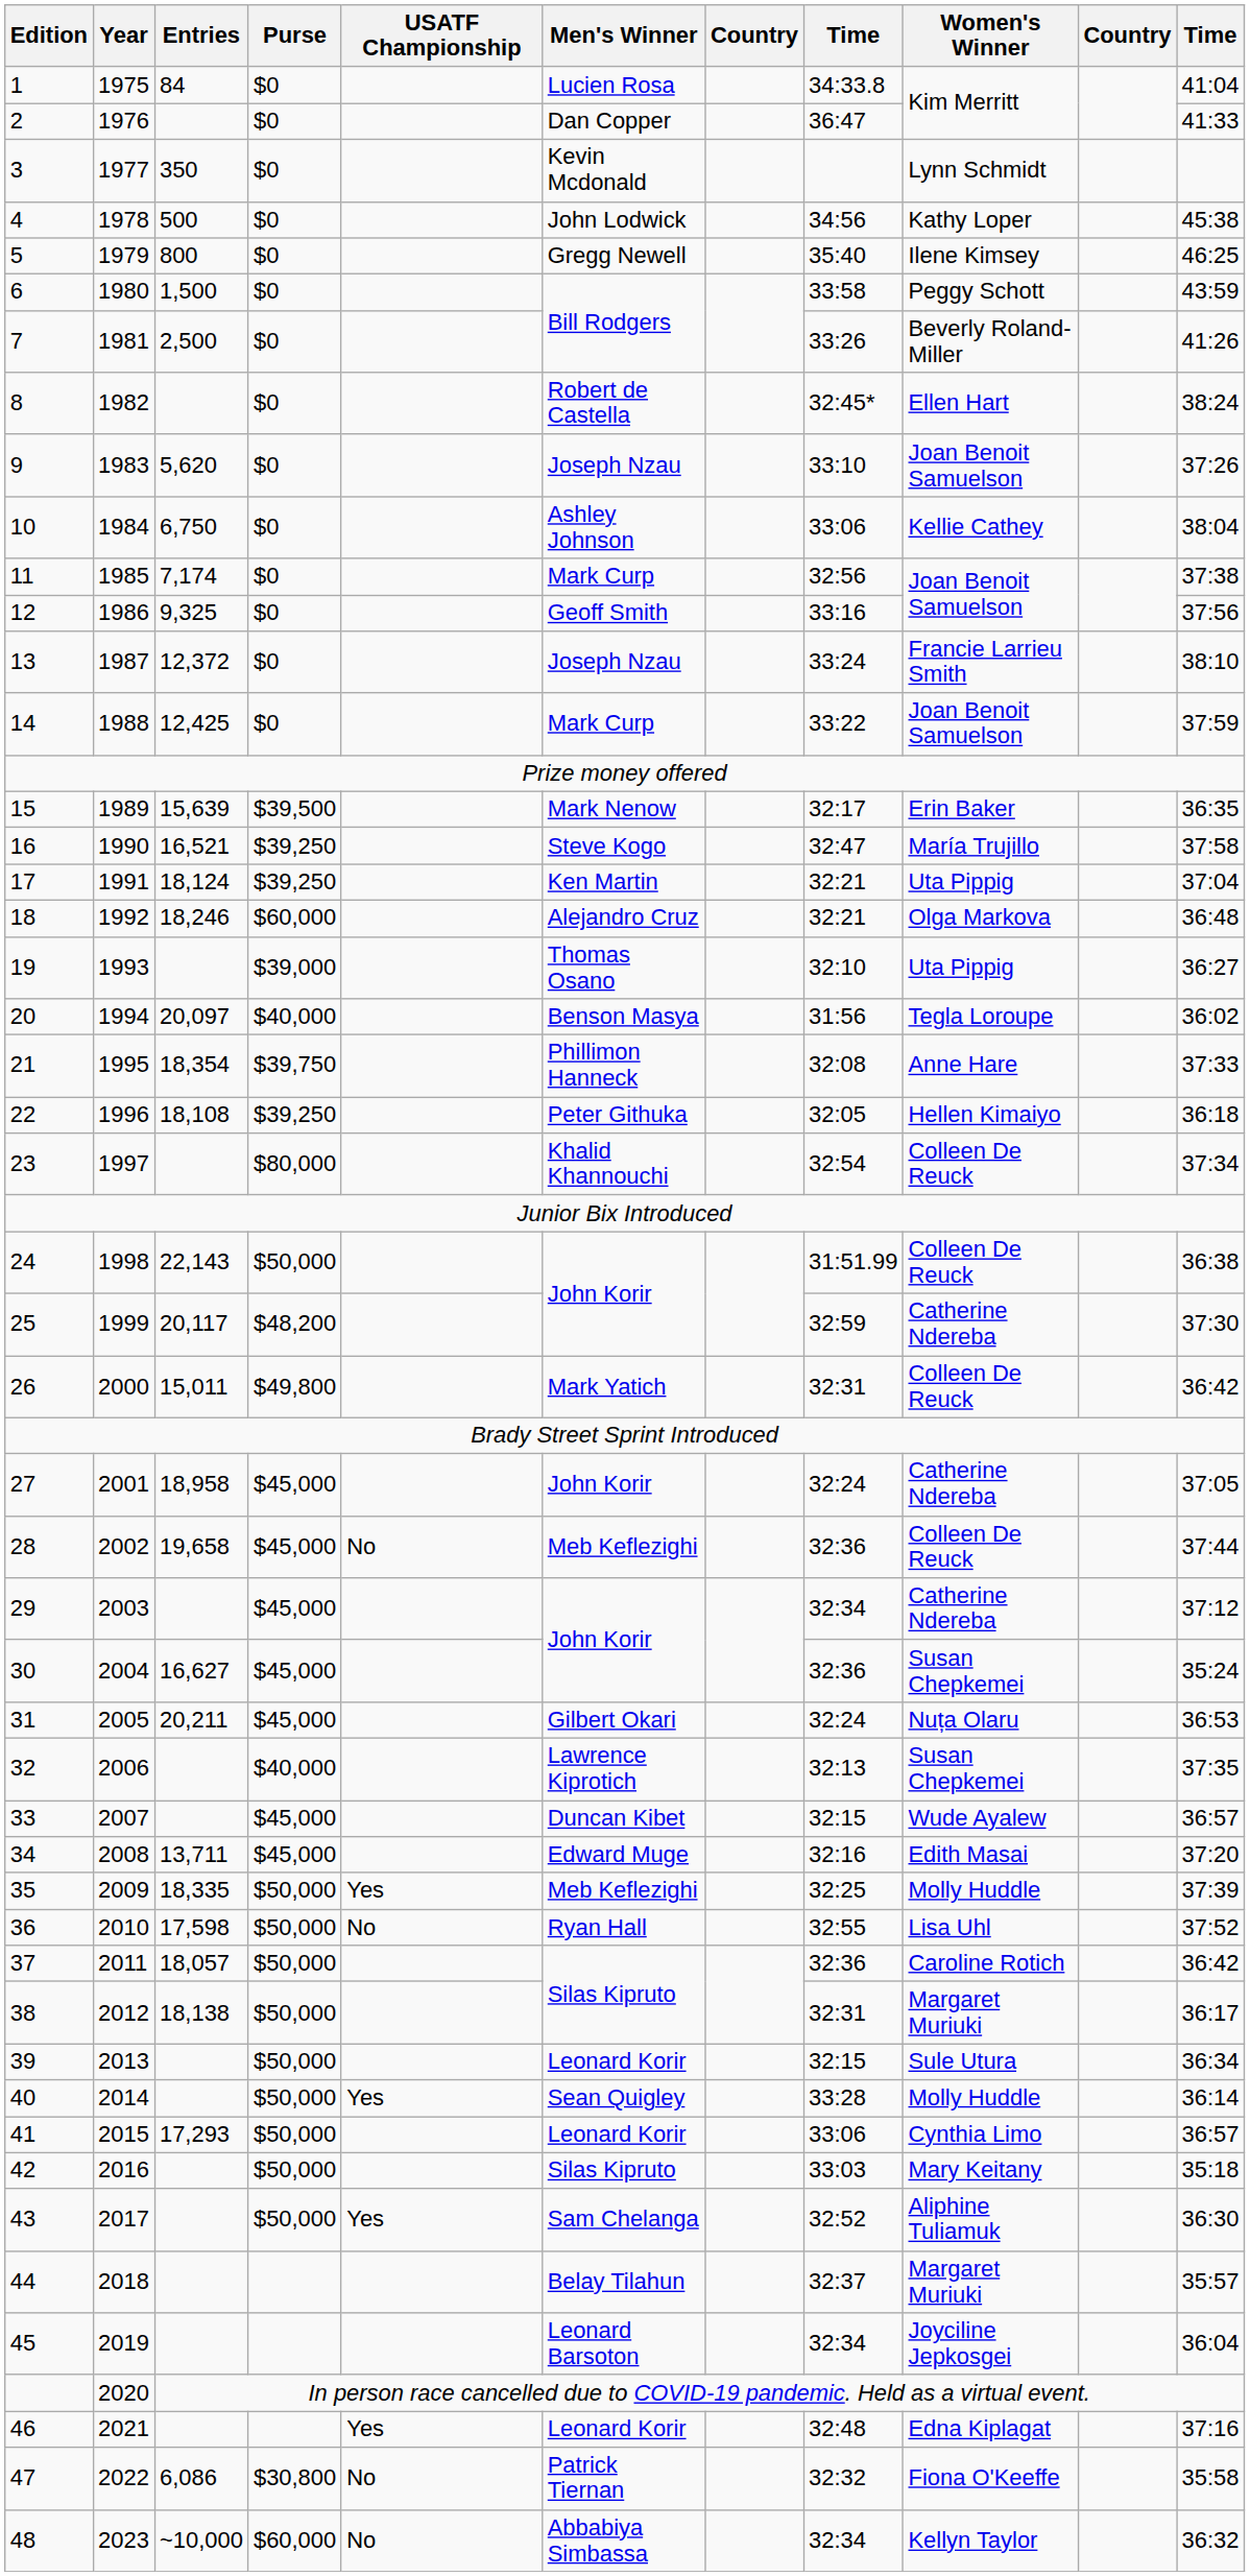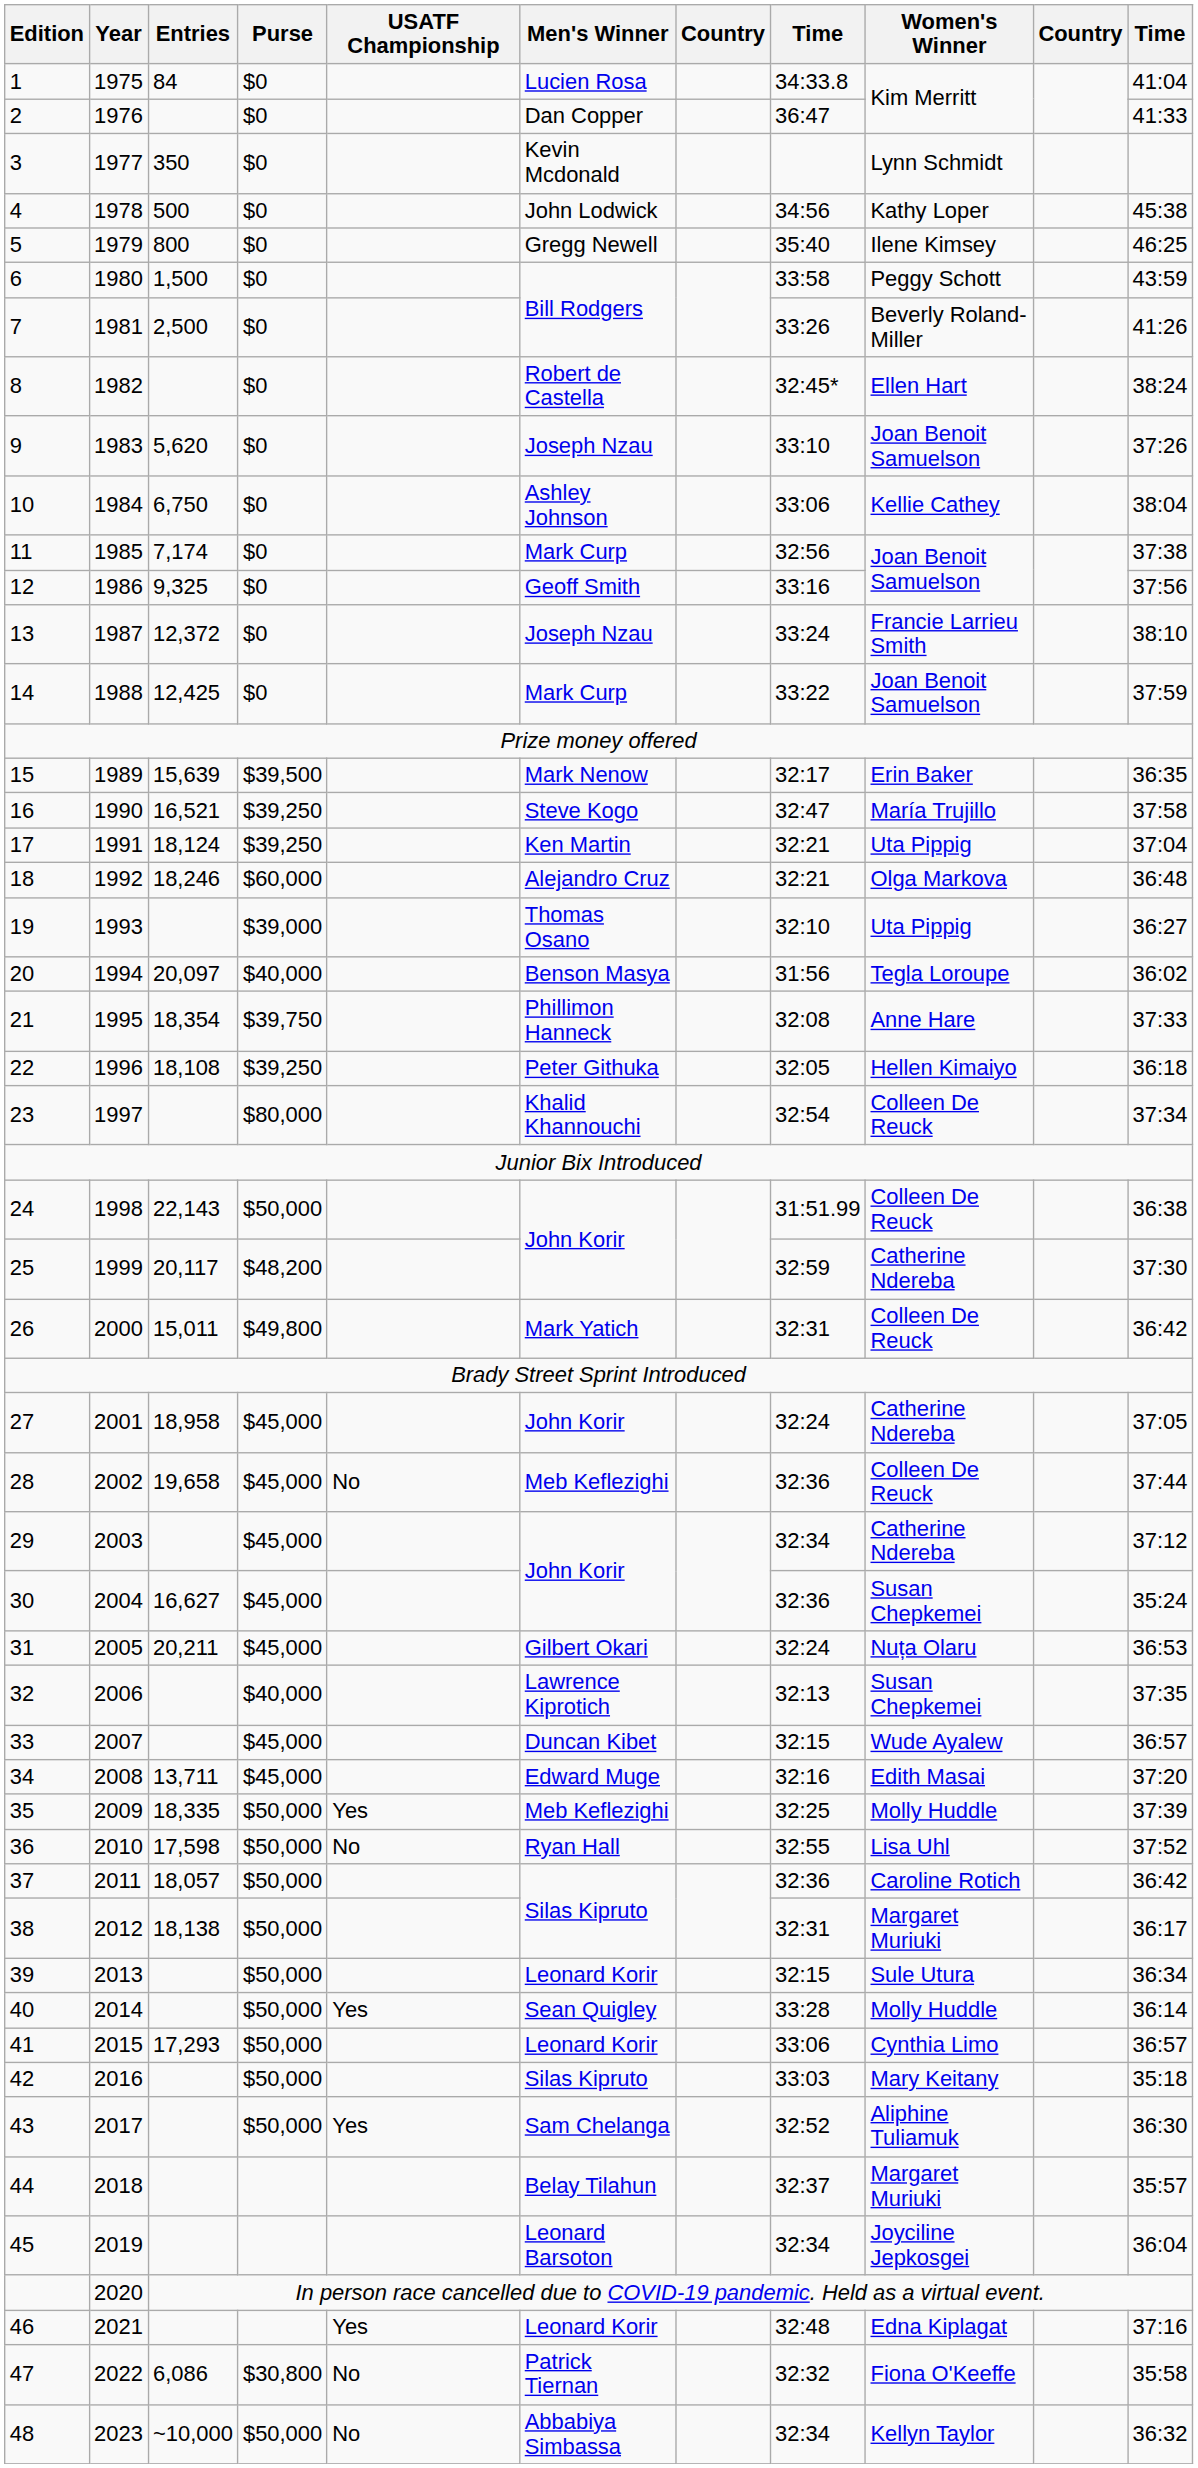48 | Purse: $60,000 -> $50,000
